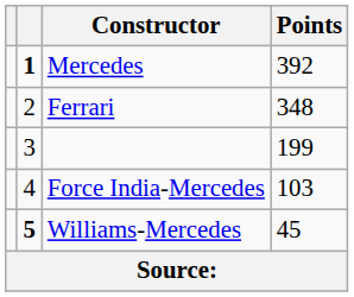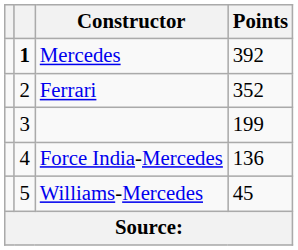Ferrari | Points: 348 -> 352
Force India-Mercedes | Points: 103 -> 136
Williams-Mercedes | column 2: bold -> normal
